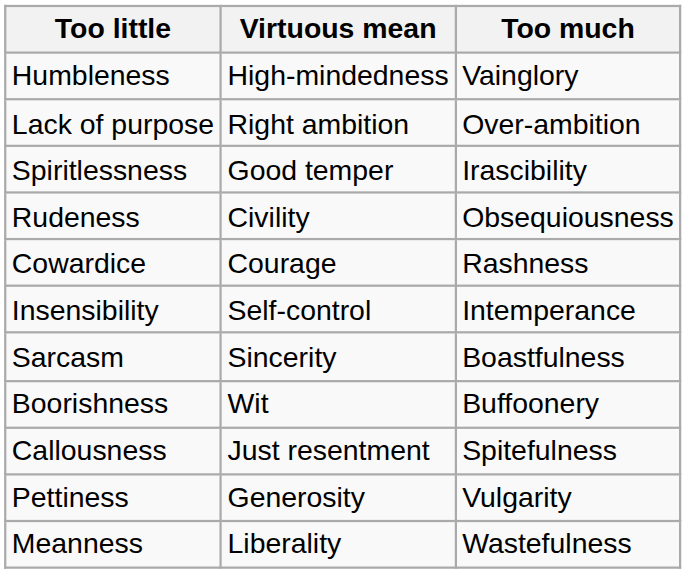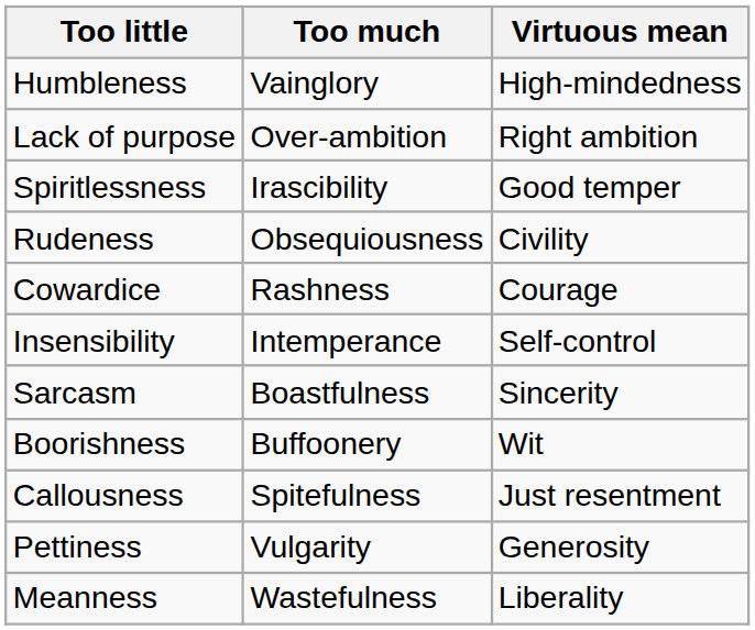columns swapped: Virtuous mean <-> Too much
